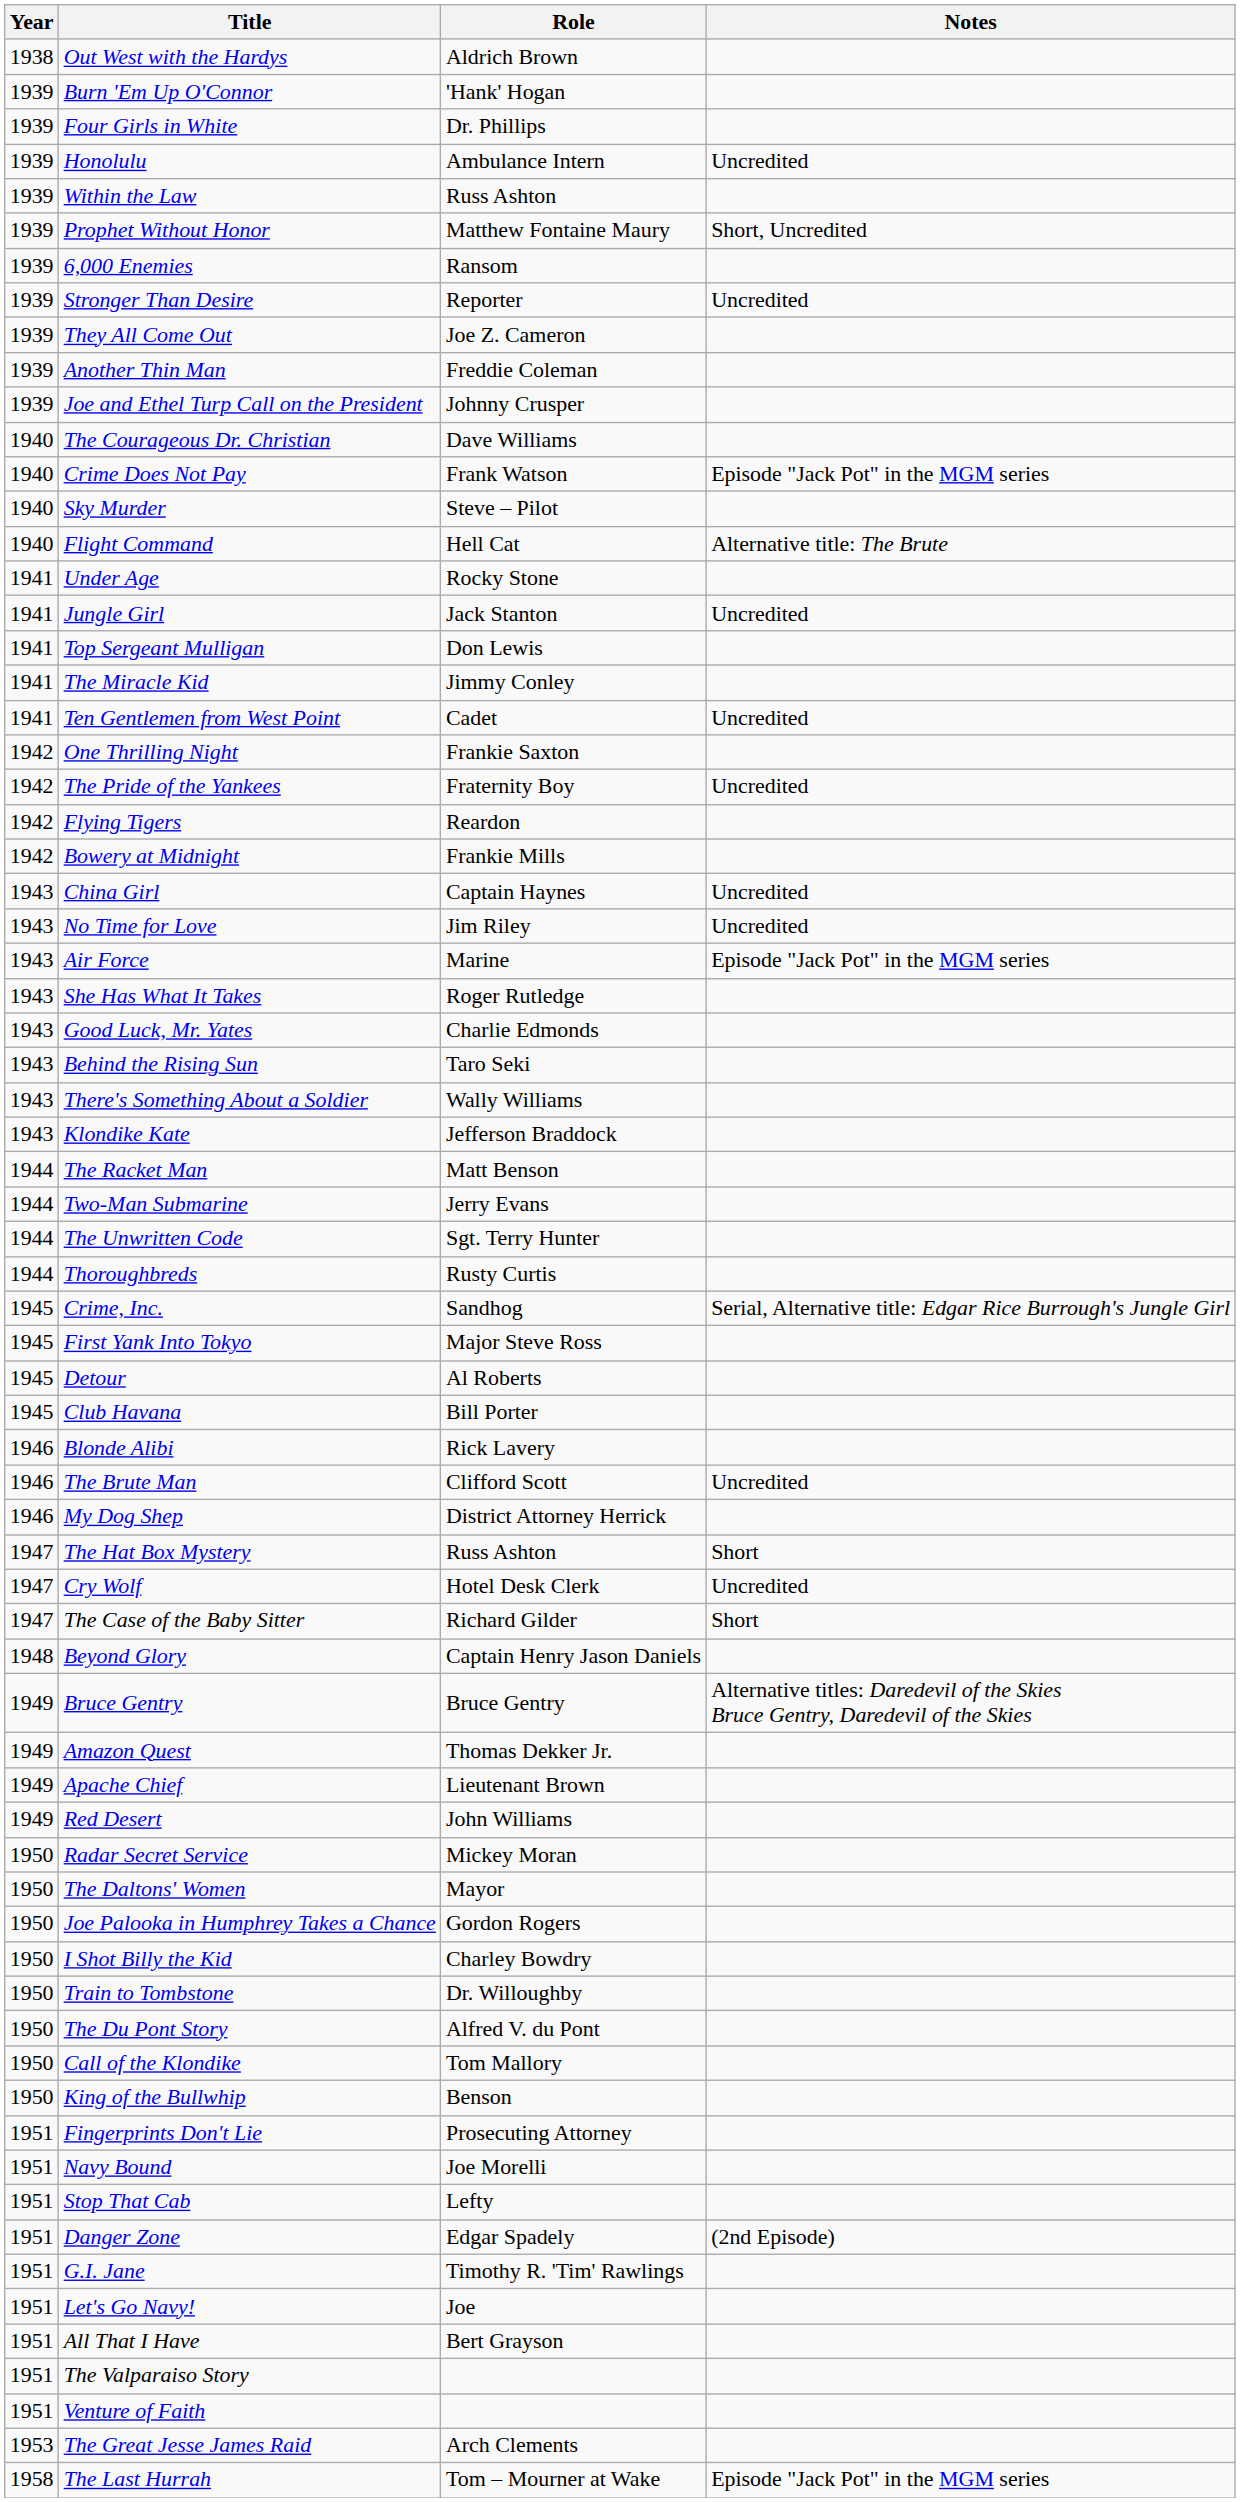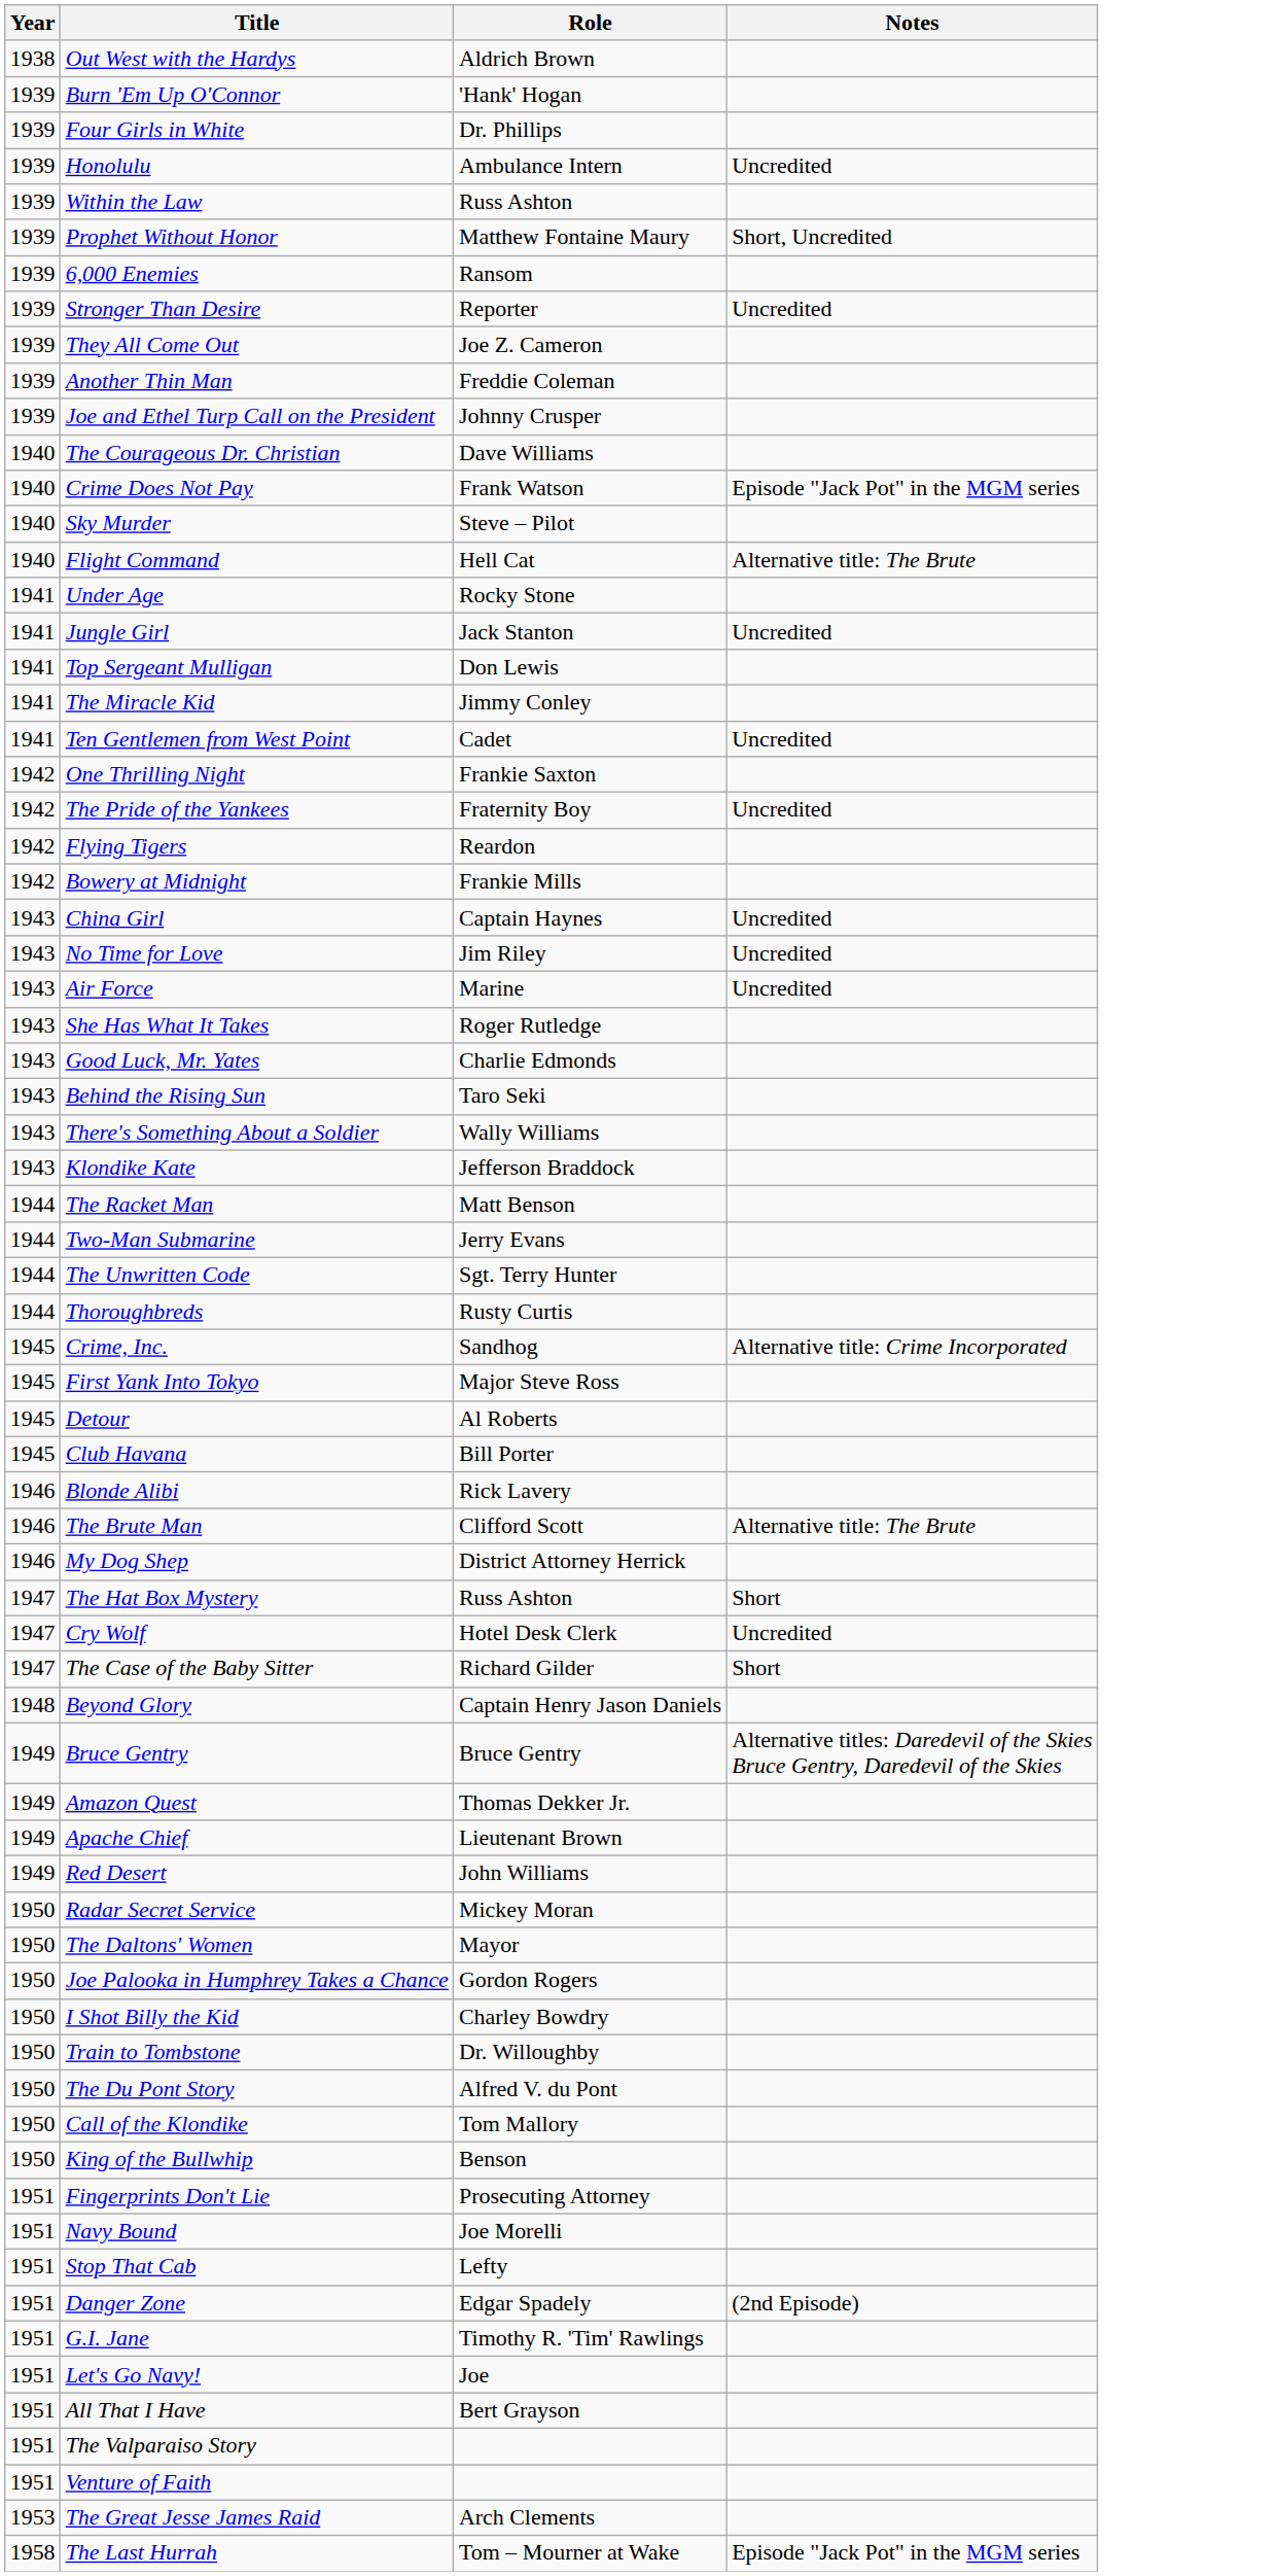Air Force | Notes: Episode "Jack Pot" in the MGM series -> Uncredited
Crime, Inc. | Notes: Serial, Alternative title: Edgar Rice Burrough's Jungle Girl -> Alternative title: Crime Incorporated
The Brute Man | Notes: Uncredited -> Alternative title: The Brute
